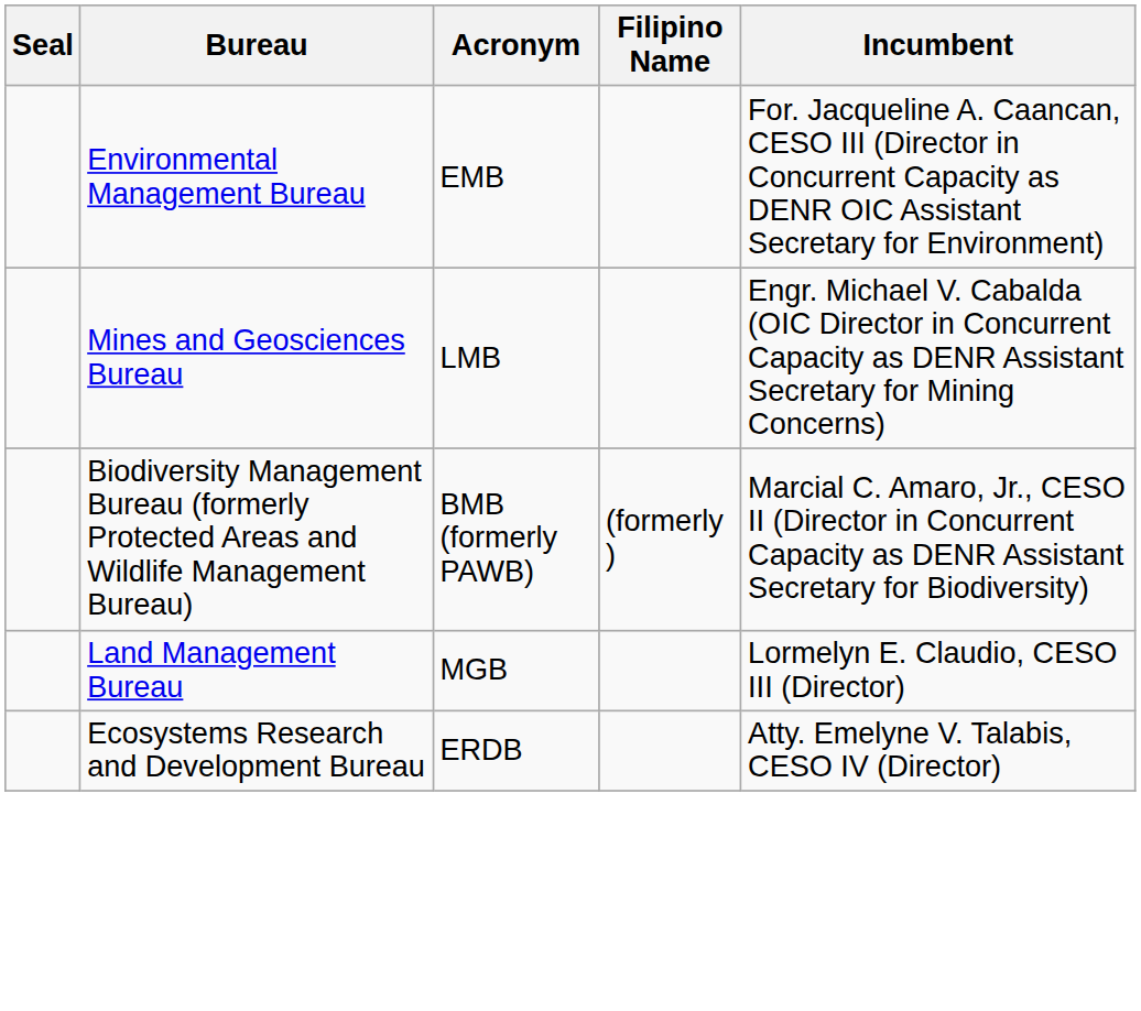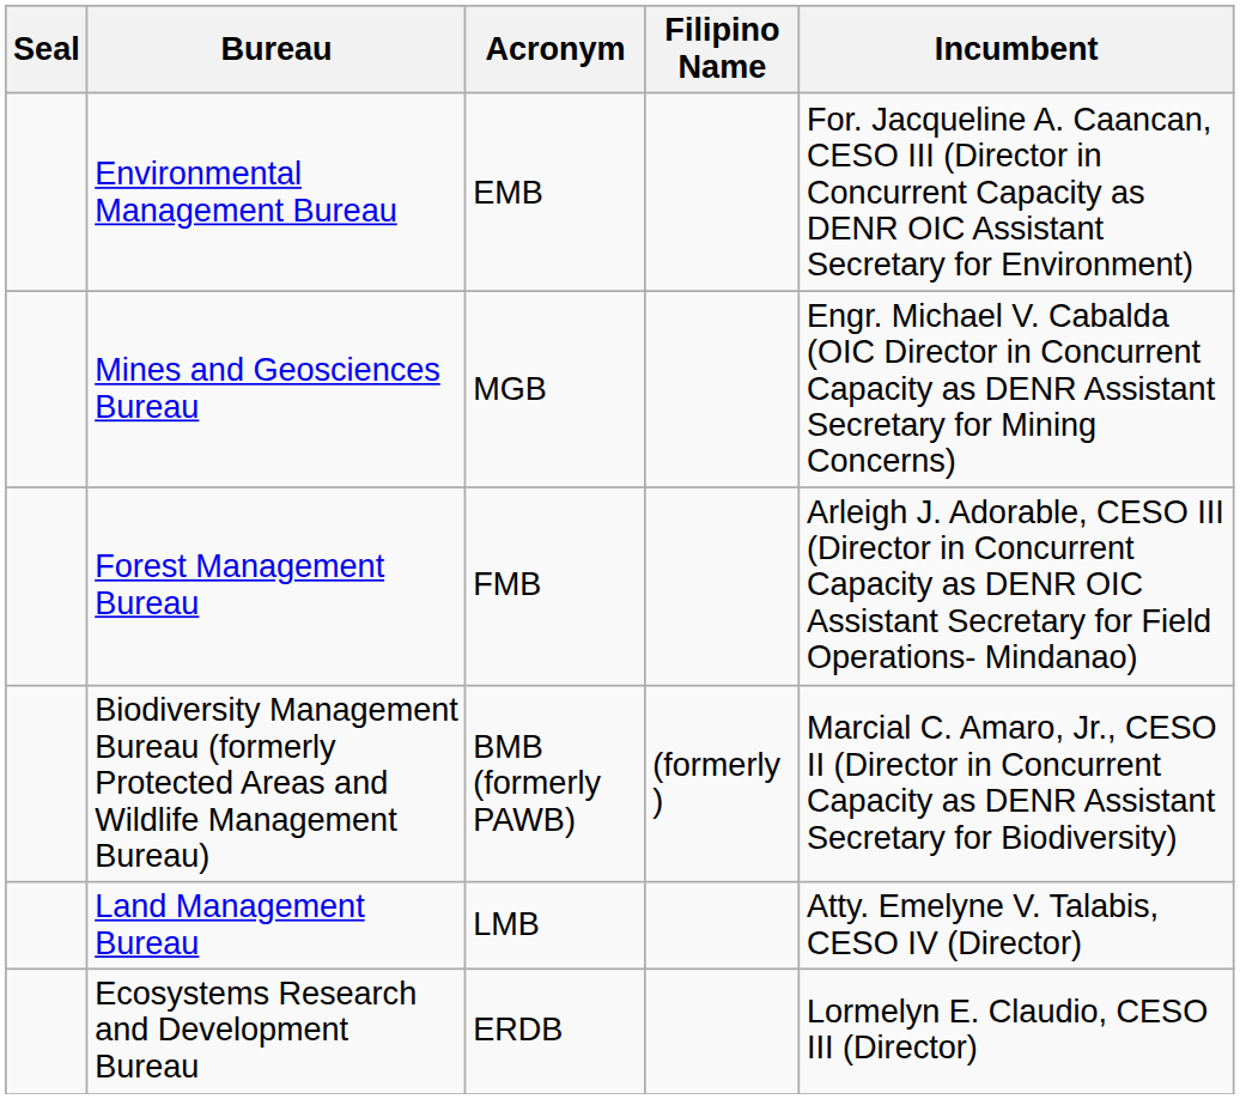Mines and Geosciences Bureau | Acronym: LMB -> MGB
+ row: Forest Management Bureau | FMB | Arleigh J. Adorable, CESO III (Director in Concurrent Capacity as DENR OIC Assistant Secretary for Field Operations- Mindanao)
Land Management Bureau | Acronym: MGB -> LMB
Land Management Bureau | Incumbent: Lormelyn E. Claudio, CESO III (Director) -> Atty. Emelyne V. Talabis, CESO IV (Director)
Ecosystems Research and Development Bureau | Incumbent: Atty. Emelyne V. Talabis, CESO IV (Director) -> Lormelyn E. Claudio, CESO III (Director)
